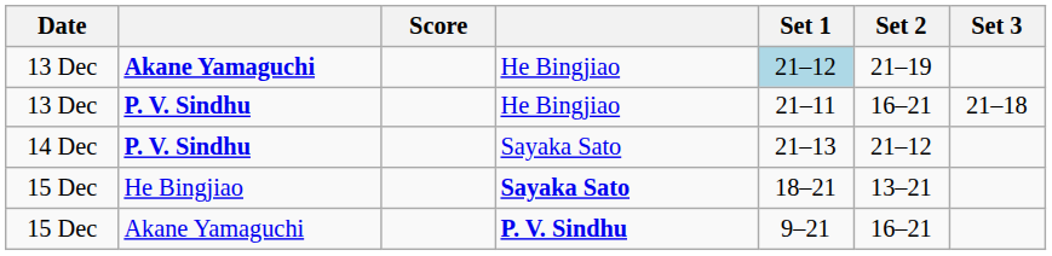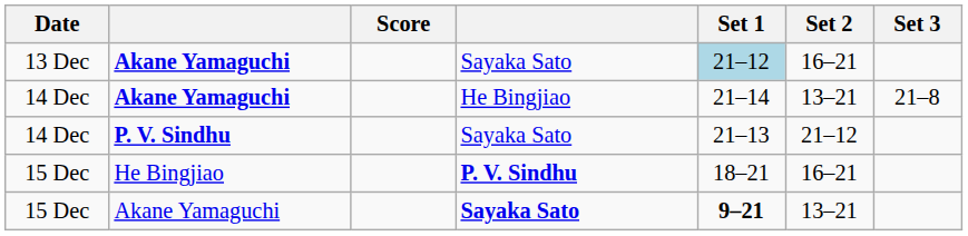13 Dec / Akane Yamaguchi | column 4: He Bingjiao -> Sayaka Sato
13 Dec / Akane Yamaguchi | Set 2: 21–19 -> 16–21
- row: 13 Dec | P. V. Sindhu | He Bingjiao | 21–11 | 16–21 | 21–18
+ row: 14 Dec | Akane Yamaguchi | He Bingjiao | 21–14 | 13–21 | 21–8
15 Dec / He Bingjiao | column 4: Sayaka Sato -> P. V. Sindhu
15 Dec / He Bingjiao | Set 2: 13–21 -> 16–21
15 Dec / Akane Yamaguchi | column 4: P. V. Sindhu -> Sayaka Sato
15 Dec / Akane Yamaguchi | Set 1: normal -> bold
15 Dec / Akane Yamaguchi | Set 2: 16–21 -> 13–21
